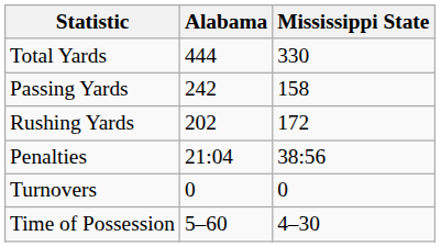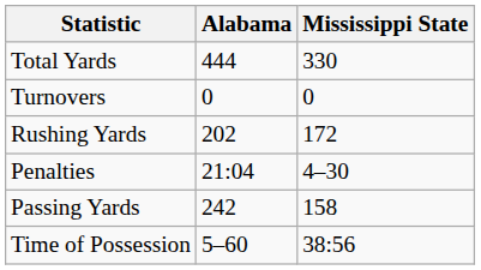rows swapped: Passing Yards <-> Turnovers
Penalties | Mississippi State: 38:56 -> 4–30
Time of Possession | Mississippi State: 4–30 -> 38:56
